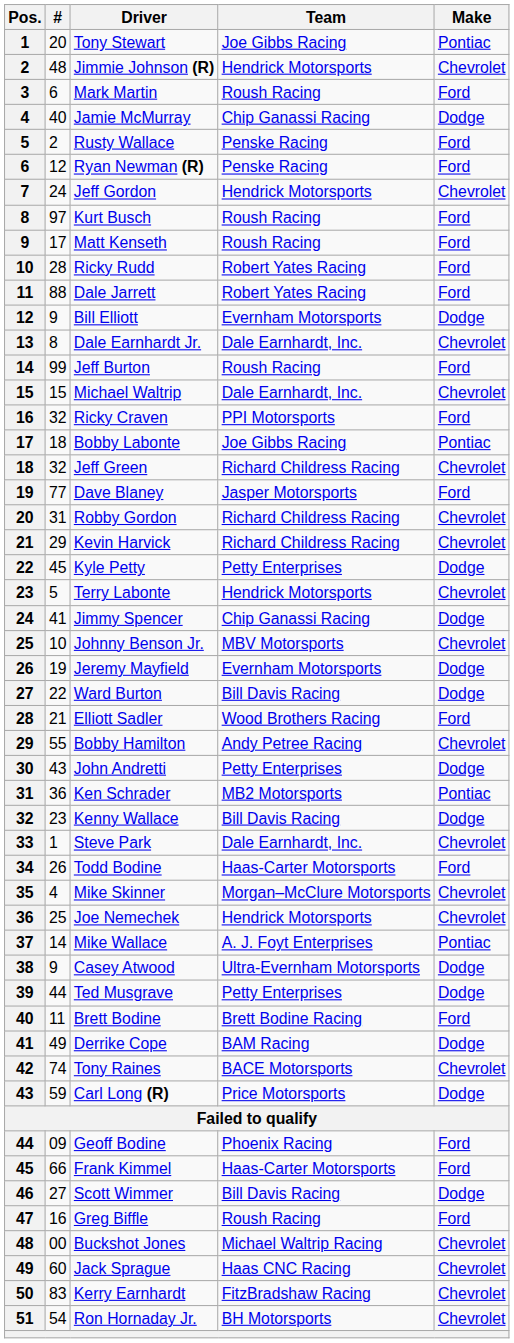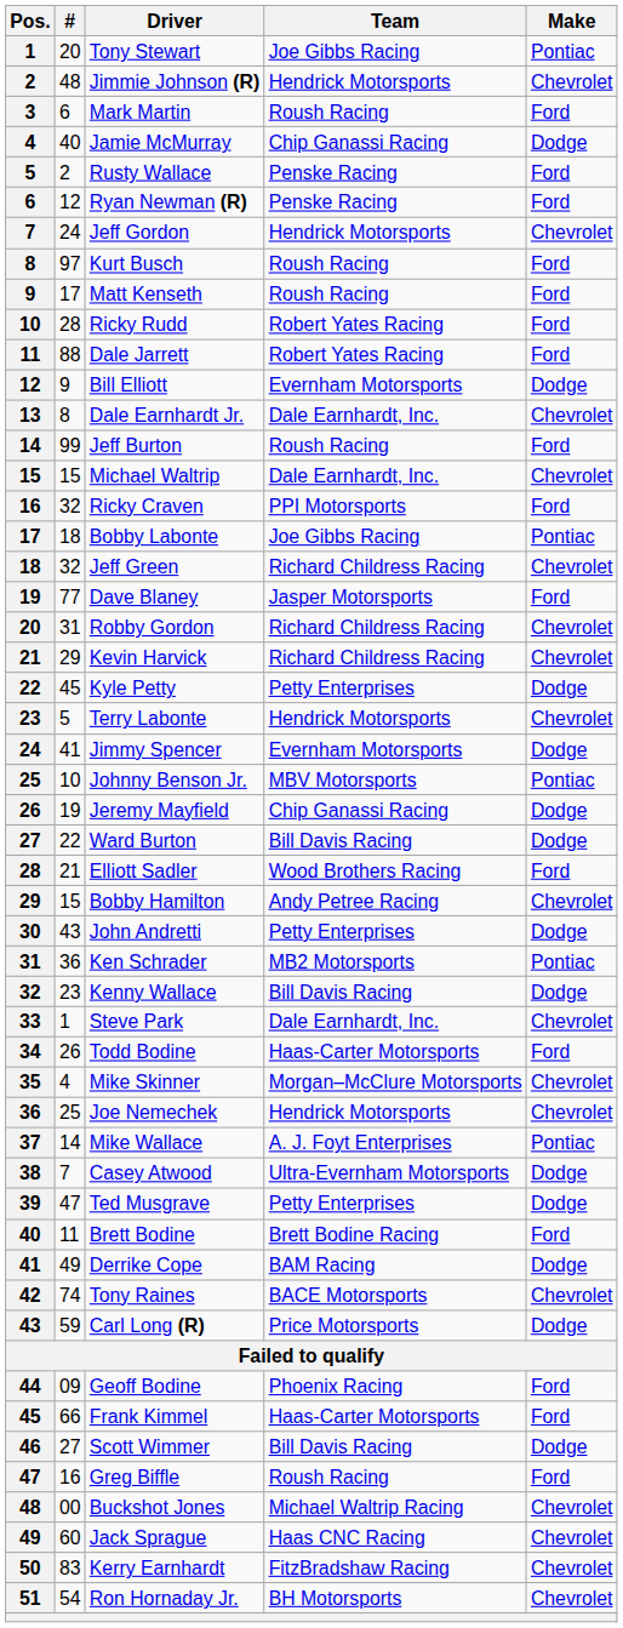Jimmy Spencer | Team: Chip Ganassi Racing -> Evernham Motorsports
Johnny Benson Jr. | Make: Chevrolet -> Pontiac
Jeremy Mayfield | Team: Evernham Motorsports -> Chip Ganassi Racing
Bobby Hamilton | #: 55 -> 15
Casey Atwood | #: 9 -> 7
Ted Musgrave | #: 44 -> 47
